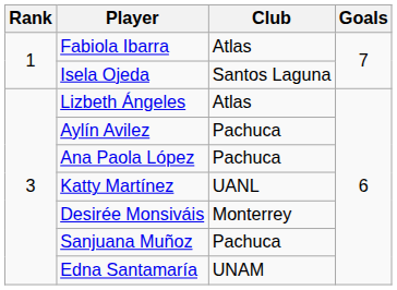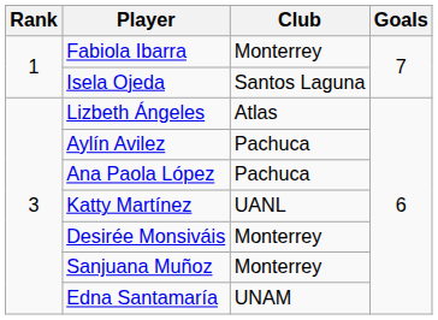Fabiola Ibarra | Club: Atlas -> Monterrey
Sanjuana Muñoz | Club: Pachuca -> Monterrey
